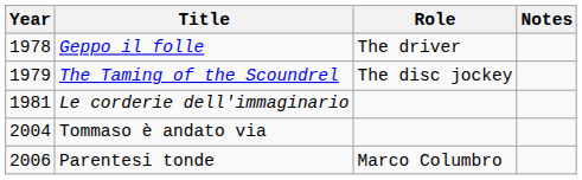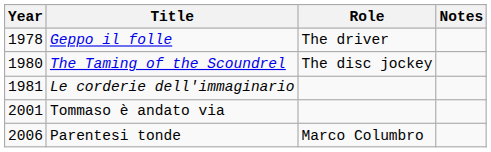The Taming of the Scoundrel | Year: 1979 -> 1980
Tommaso è andato via | Year: 2004 -> 2001
